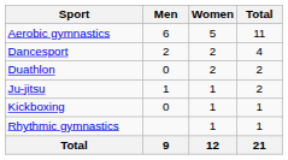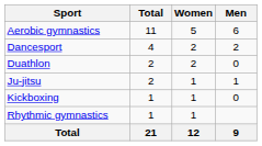columns swapped: Men <-> Total
